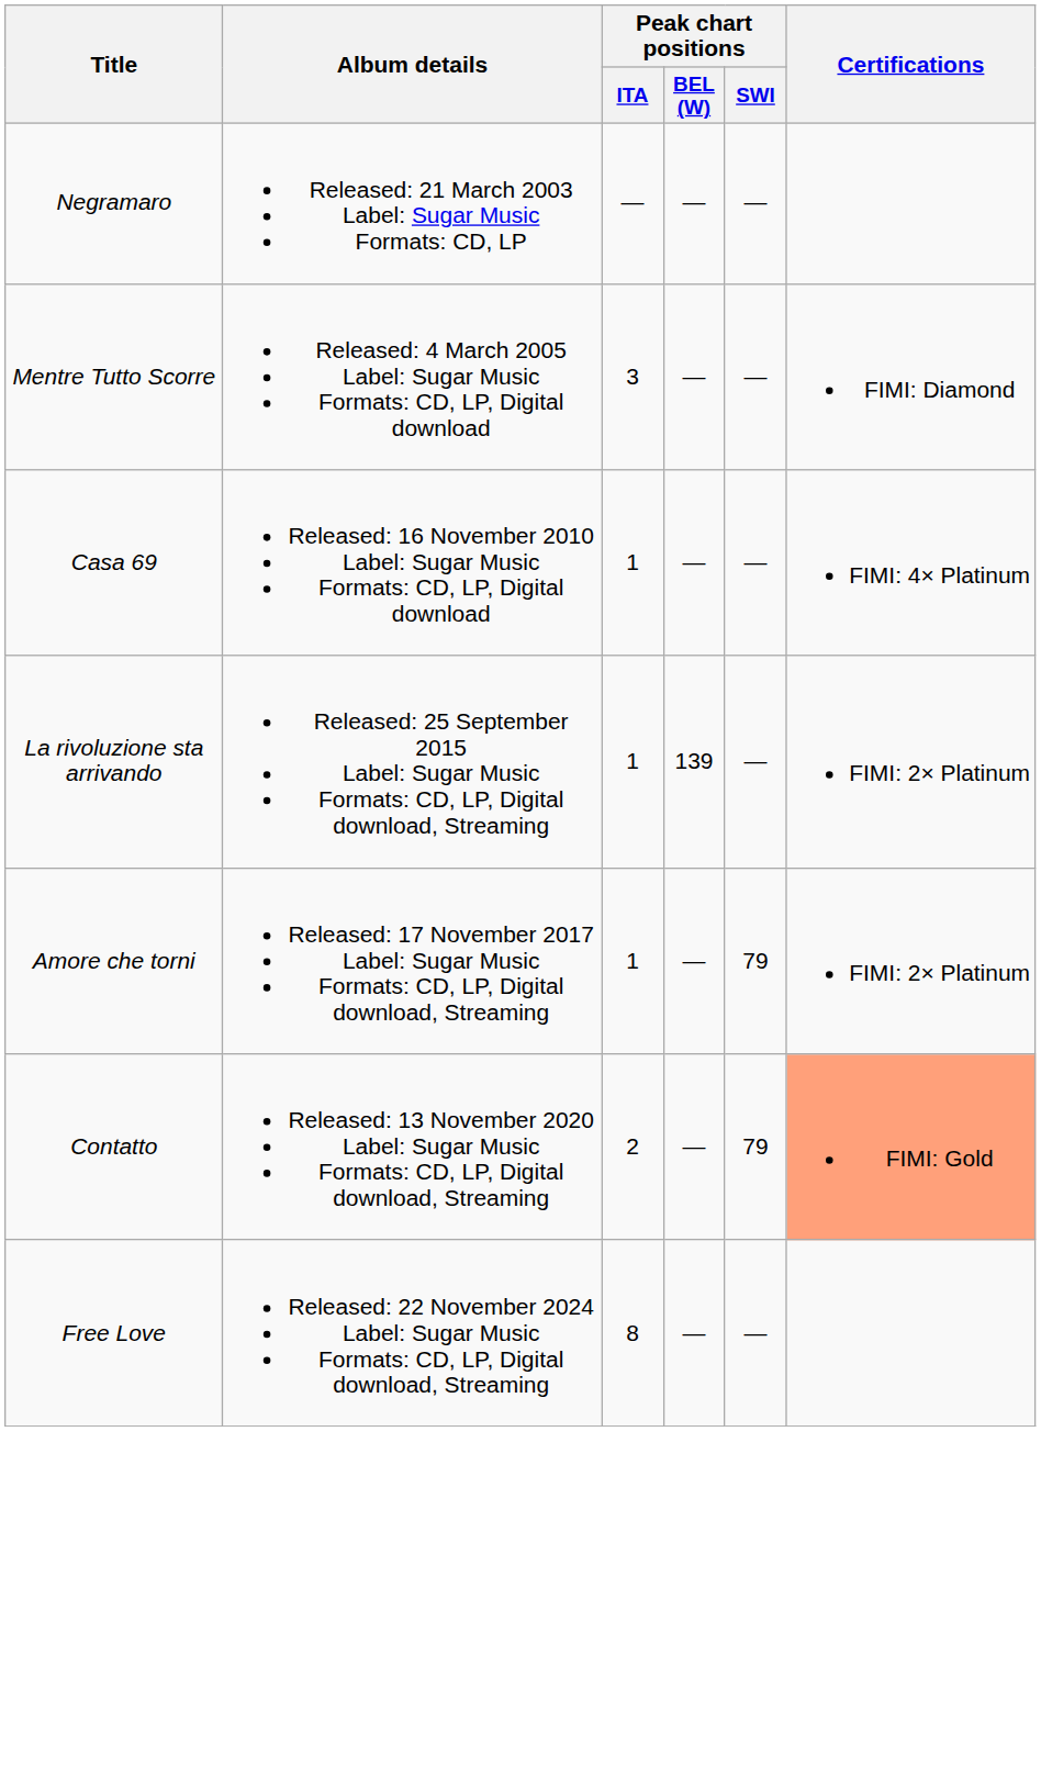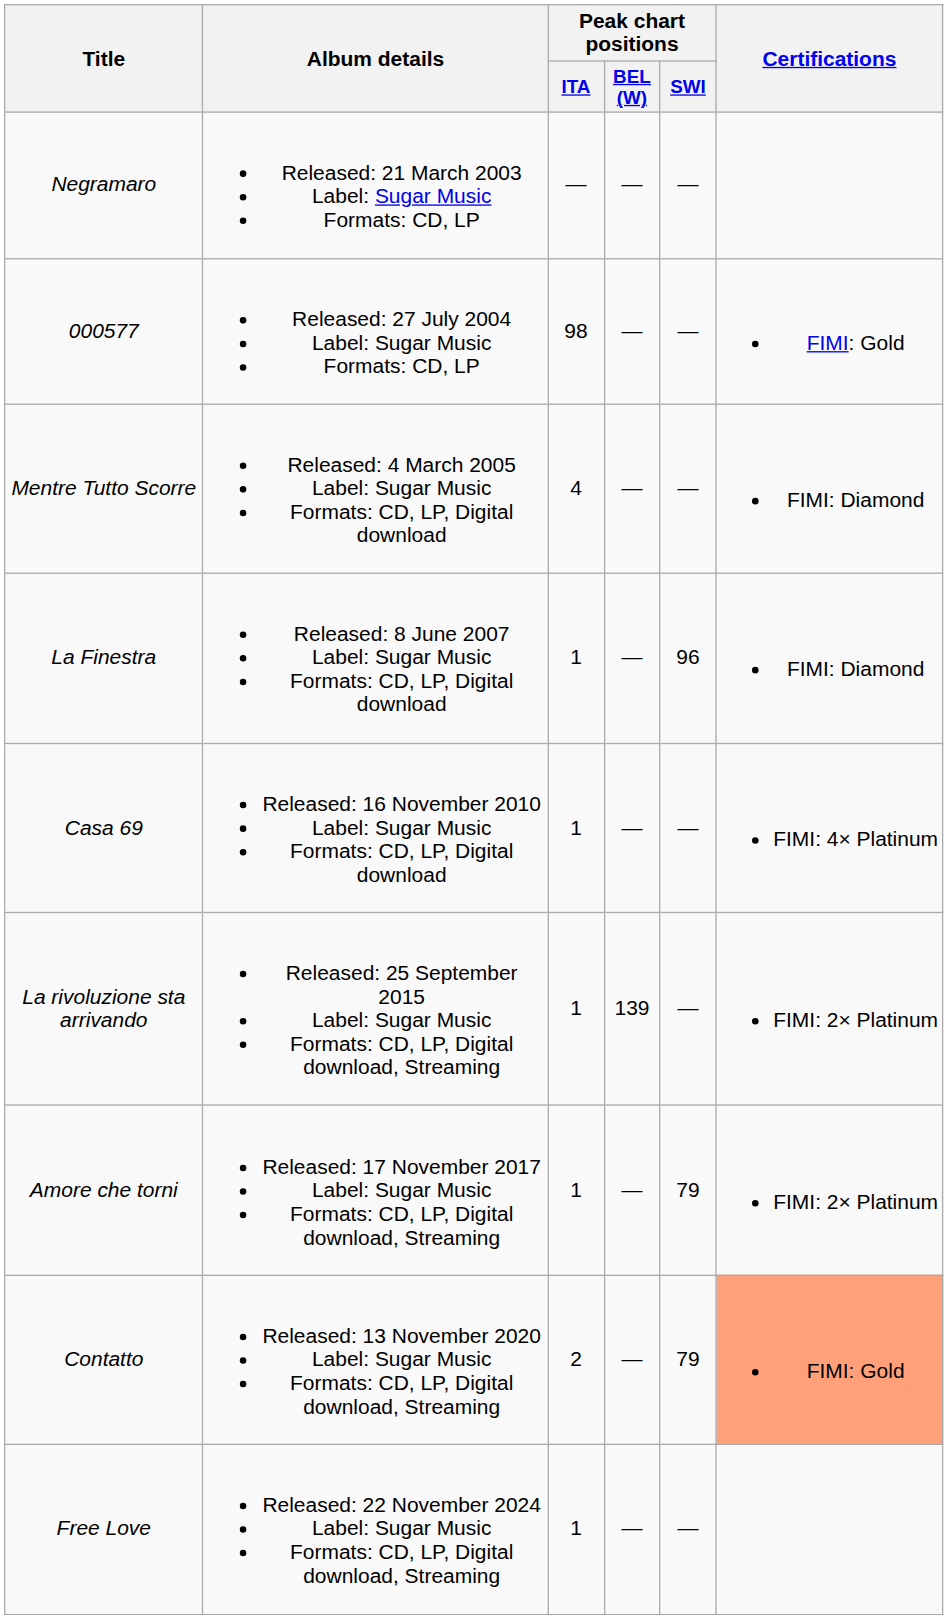+ row: 000577 | Released: 27 July 2004 Label: Sugar Music Formats: CD, LP | 98 | — | — | FIMI: Gold
Mentre Tutto Scorre | Peak chart positions / ITA: 3 -> 4
+ row: La Finestra | Released: 8 June 2007 Label: Sugar Music Formats: CD, LP, Digital download | 1 | — | 96 | FIMI: Diamond
Free Love | Peak chart positions / ITA: 8 -> 1
